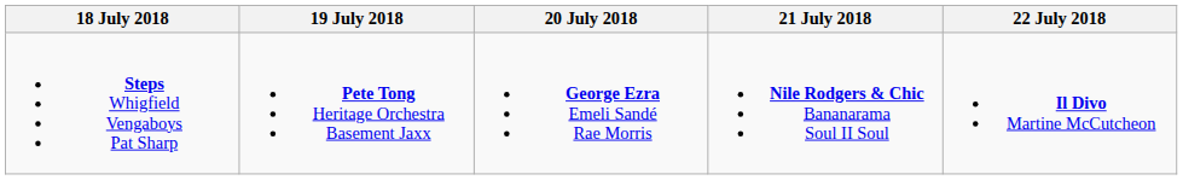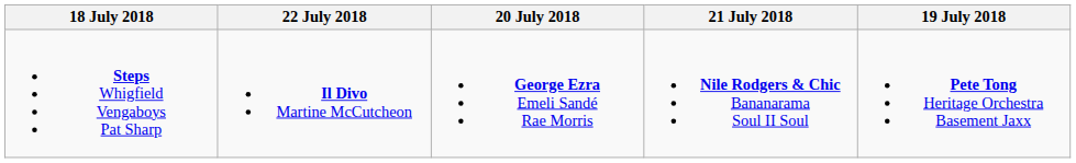columns swapped: 19 July 2018 <-> 22 July 2018
